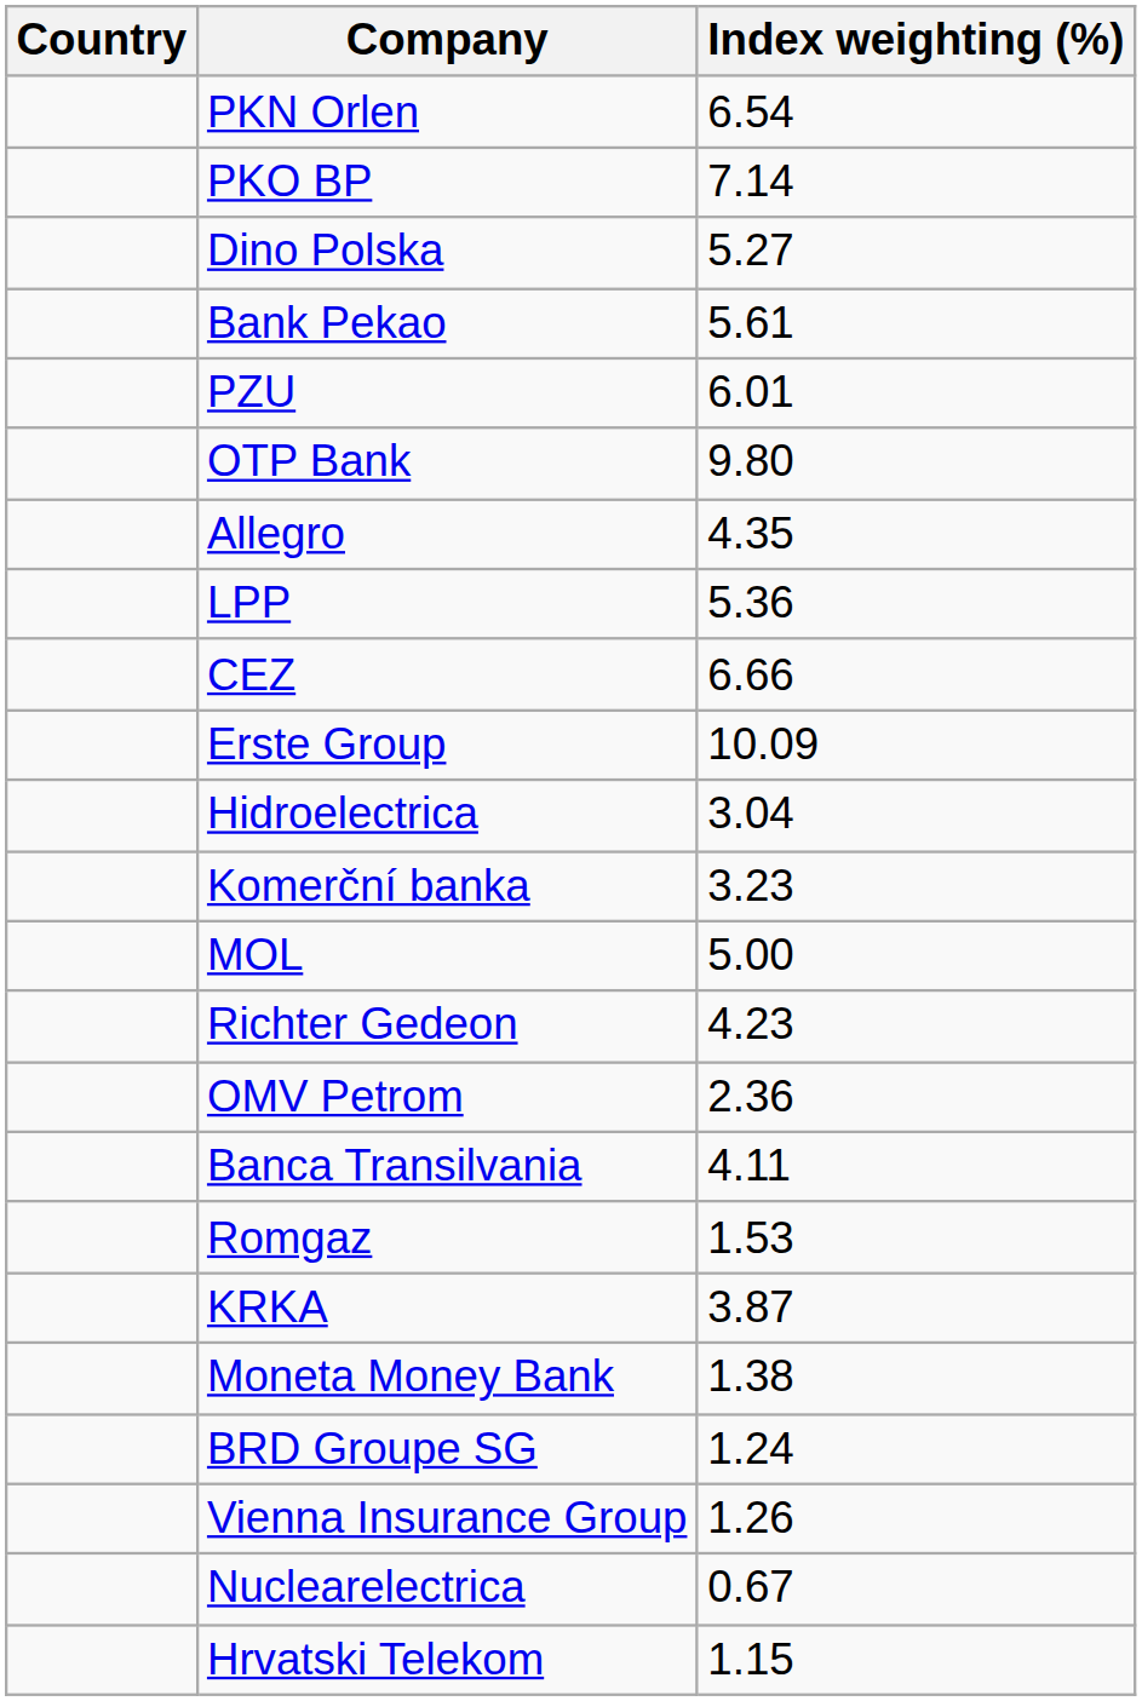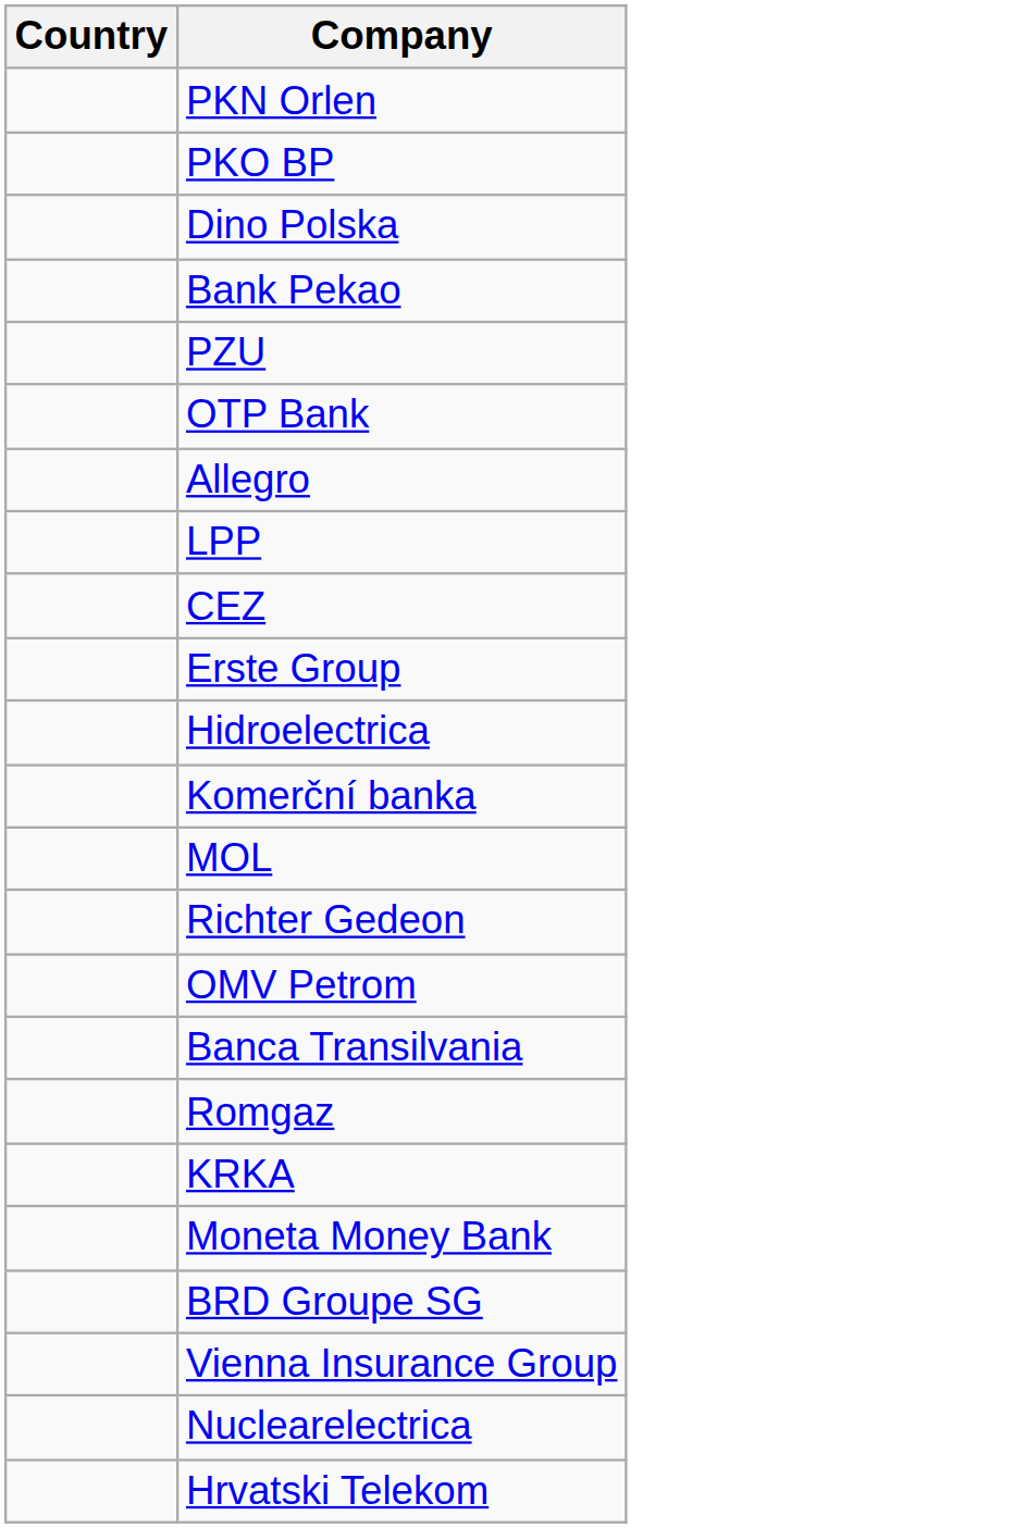- column: Index weighting (%) | 6.54 | 7.14 | 5.27 | 5.61 | 6.01 | 9.80 | 4.35 | 5.36 | 6.66 | 10.09 | 3.04 | 3.23 | 5.00 | 4.23 | 2.36 | 4.11 | 1.53 | 3.87 | 1.38 | 1.24 | 1.26 | 0.67 | 1.15
